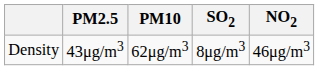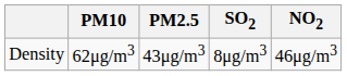columns swapped: PM2.5 <-> PM10
